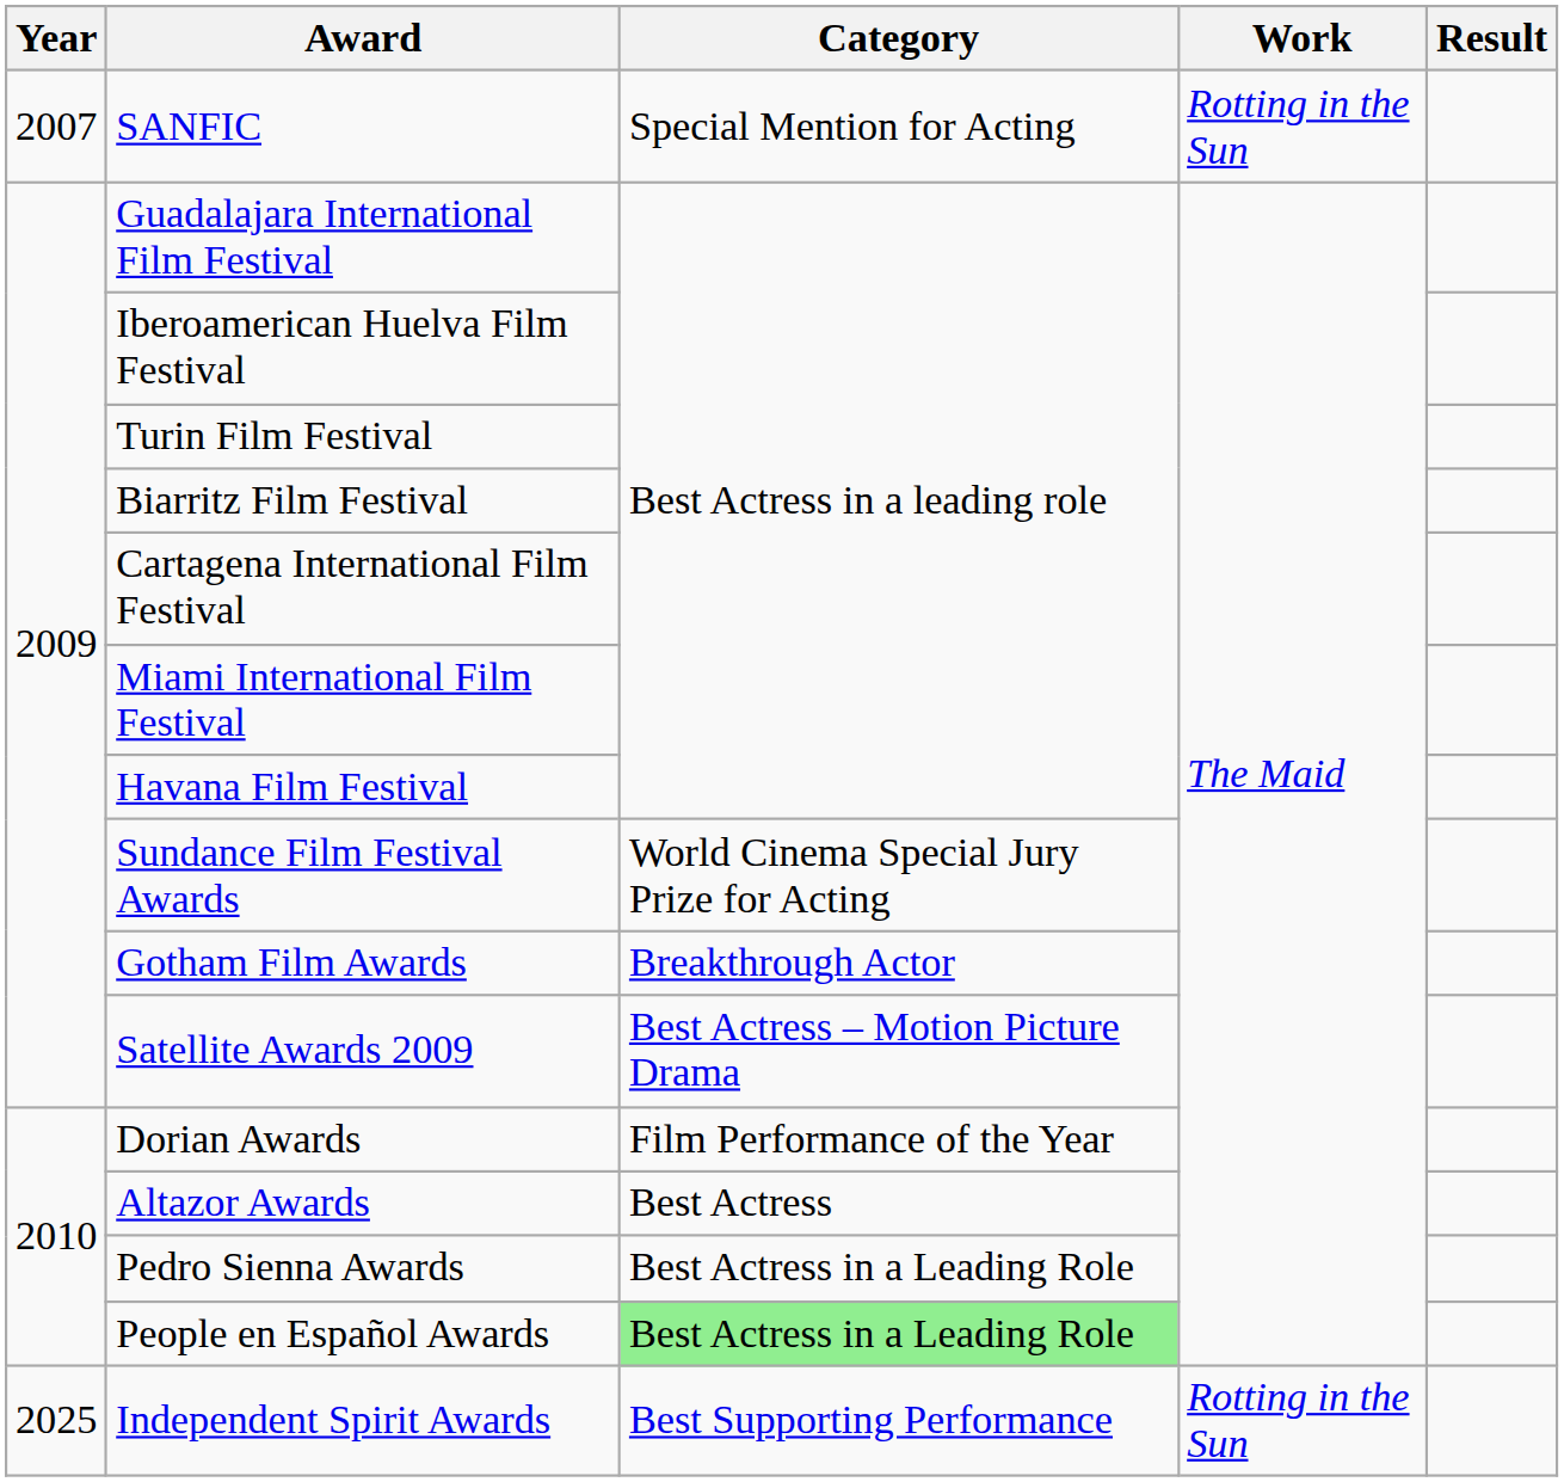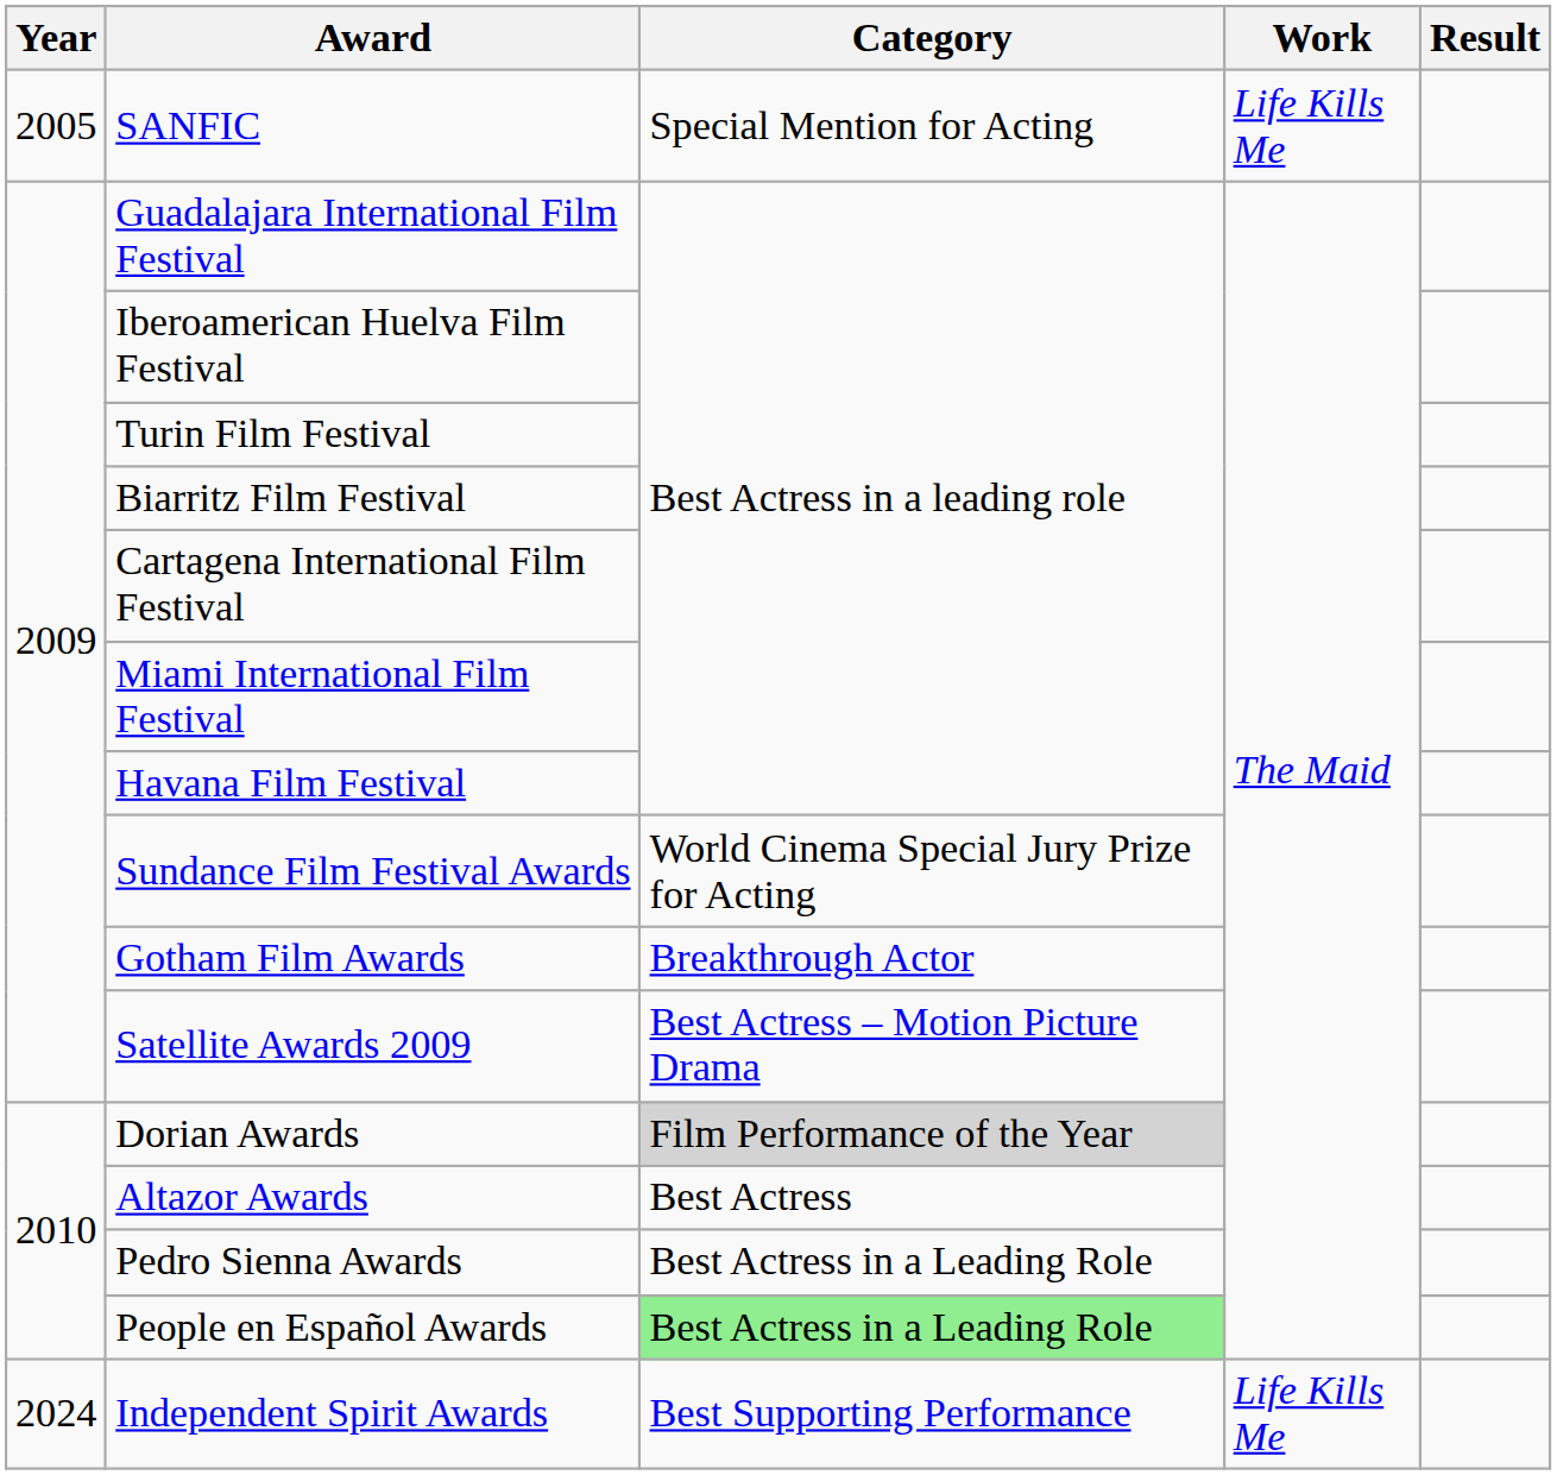SANFIC | Year: 2007 -> 2005
SANFIC | Work: Rotting in the Sun -> Life Kills Me
Dorian Awards | Category: no background -> lightgrey background
Independent Spirit Awards | Year: 2025 -> 2024
Independent Spirit Awards | Work: Rotting in the Sun -> Life Kills Me
